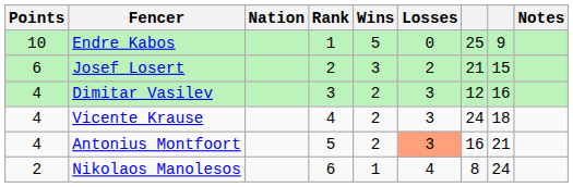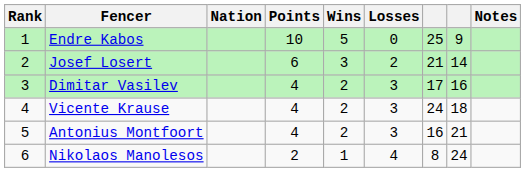columns swapped: Rank <-> Points
Josef Losert | column 8: 15 -> 14
Dimitar Vasilev | column 7: 12 -> 17
Antonius Montfoort | Losses: lightsalmon background -> no background
